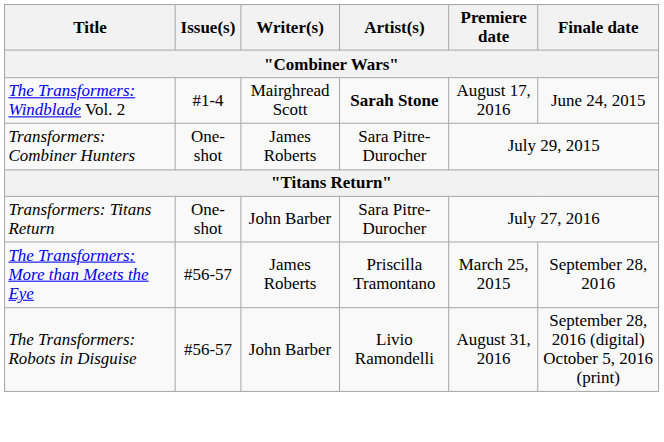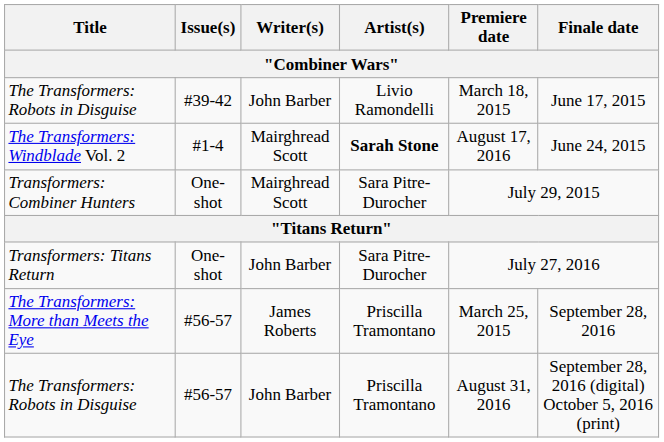+ row: The Transformers: Robots in Disguise | #39-42 | John Barber | Livio Ramondelli | March 18, 2015 | June 17, 2015
Transformers: Combiner Hunters | Writer(s): James Roberts -> Mairghread Scott
The Transformers: Robots in Disguise / #56-57 | Artist(s): Livio Ramondelli -> Priscilla Tramontano
